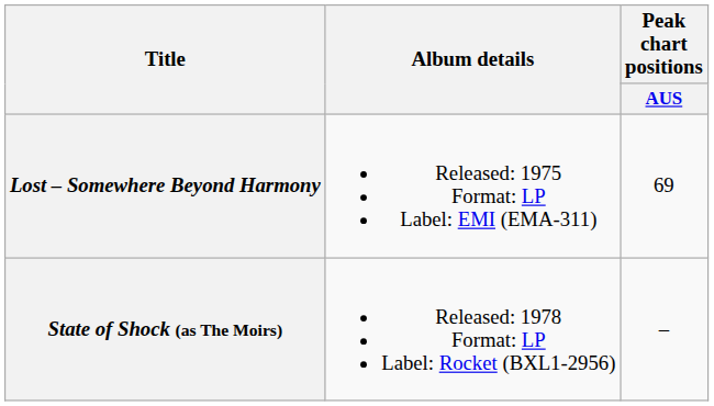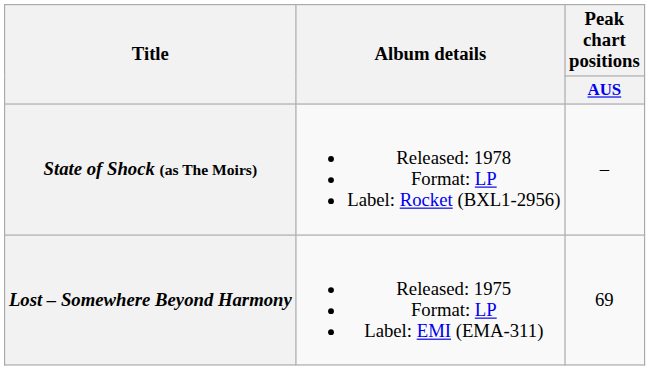rows swapped: Lost – Somewhere Beyond Harmony <-> State of Shock (as The Moirs)
